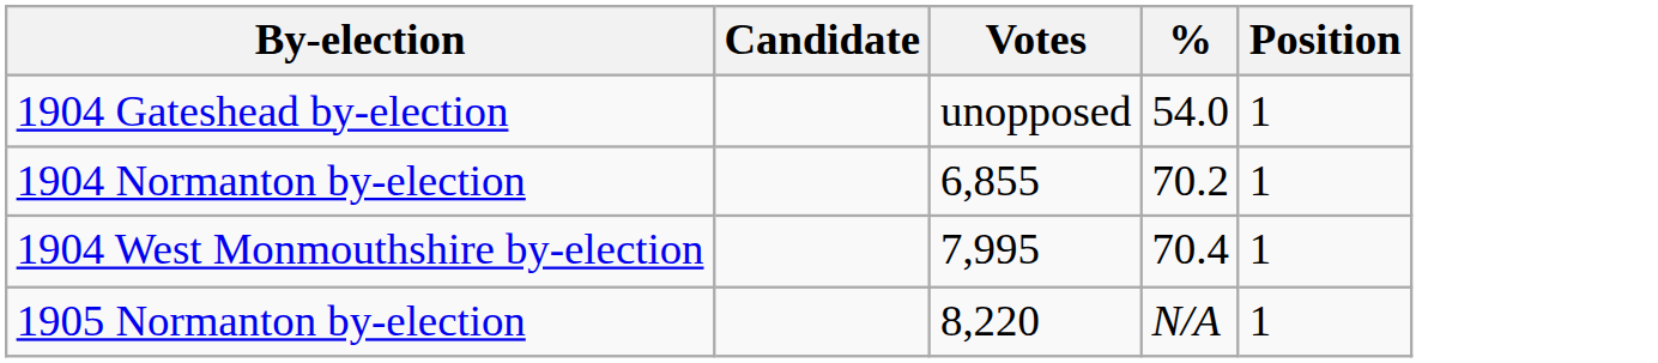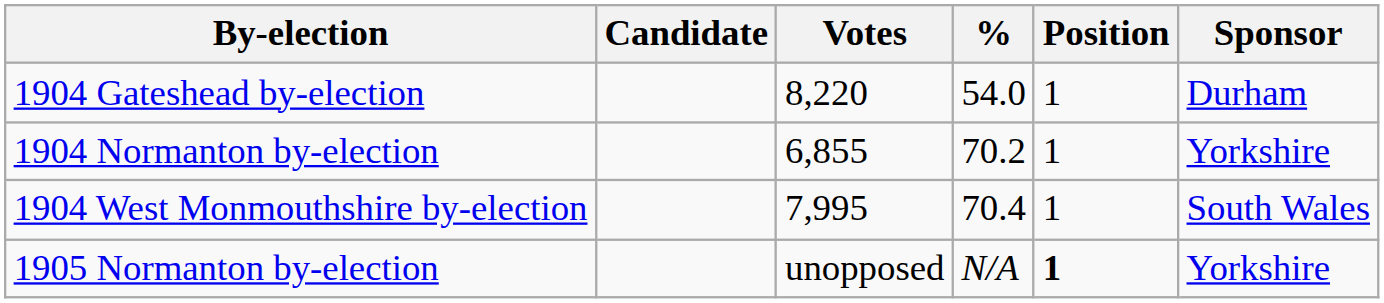+ column: Sponsor | Durham | Yorkshire | South Wales | Yorkshire
1904 Gateshead by-election | Votes: unopposed -> 8,220
1905 Normanton by-election | Votes: 8,220 -> unopposed
1905 Normanton by-election | Position: normal -> bold
